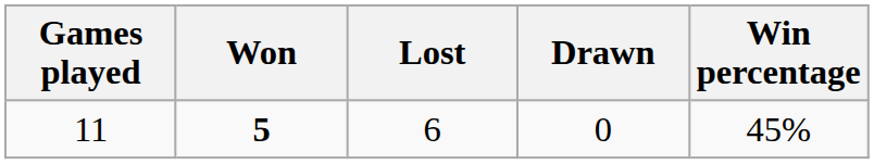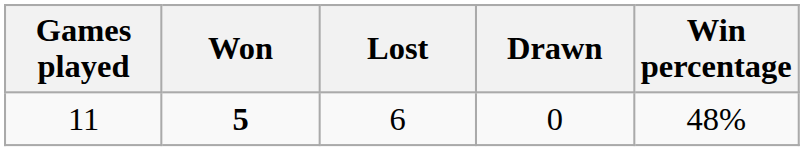11 | Win percentage: 45% -> 48%
